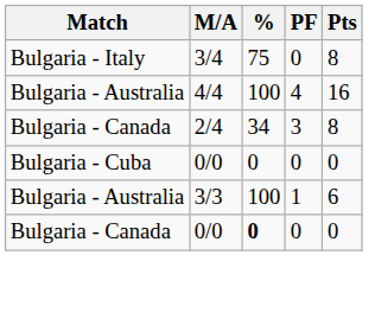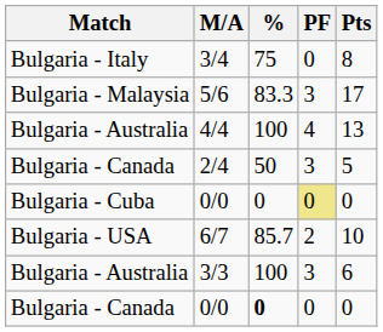+ row: Bulgaria - Malaysia | 5/6 | 83.3 | 3 | 17
4/4 | Pts: 16 -> 13
2/4 | %: 34 -> 50
2/4 | Pts: 8 -> 5
Bulgaria - Cuba / 0/0 | PF: no background -> khaki background
+ row: Bulgaria - USA | 6/7 | 85.7 | 2 | 10
3/3 | PF: 1 -> 3
